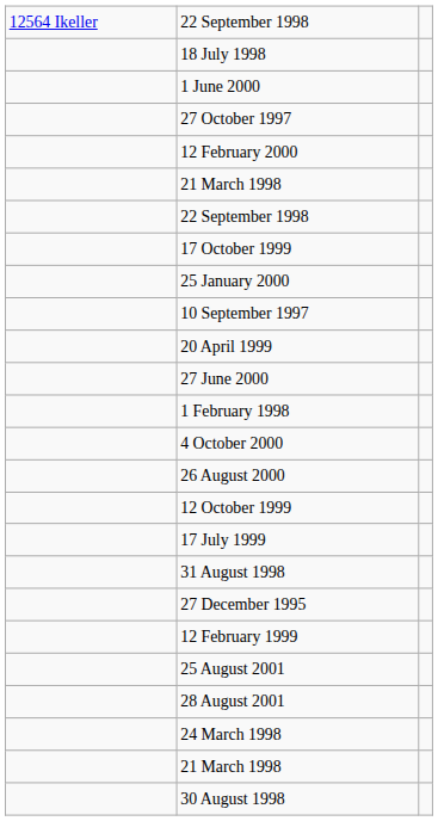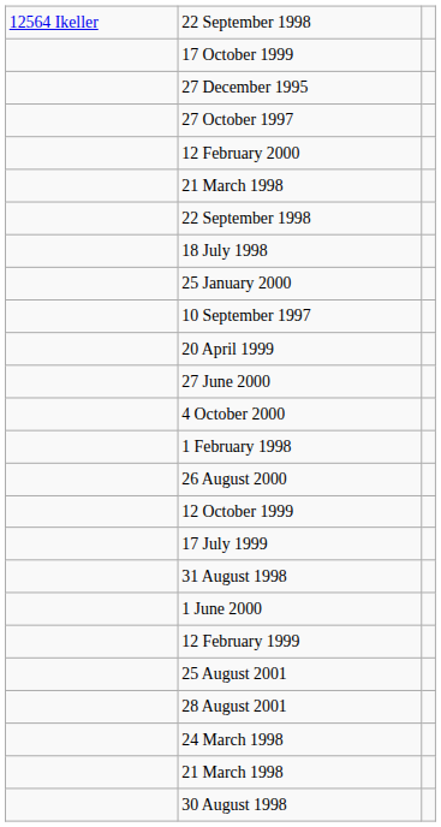rows swapped: 18 July 1998 <-> 17 October 1999
rows swapped: 27 December 1995 <-> 1 June 2000
rows swapped: 1 February 1998 <-> 4 October 2000
